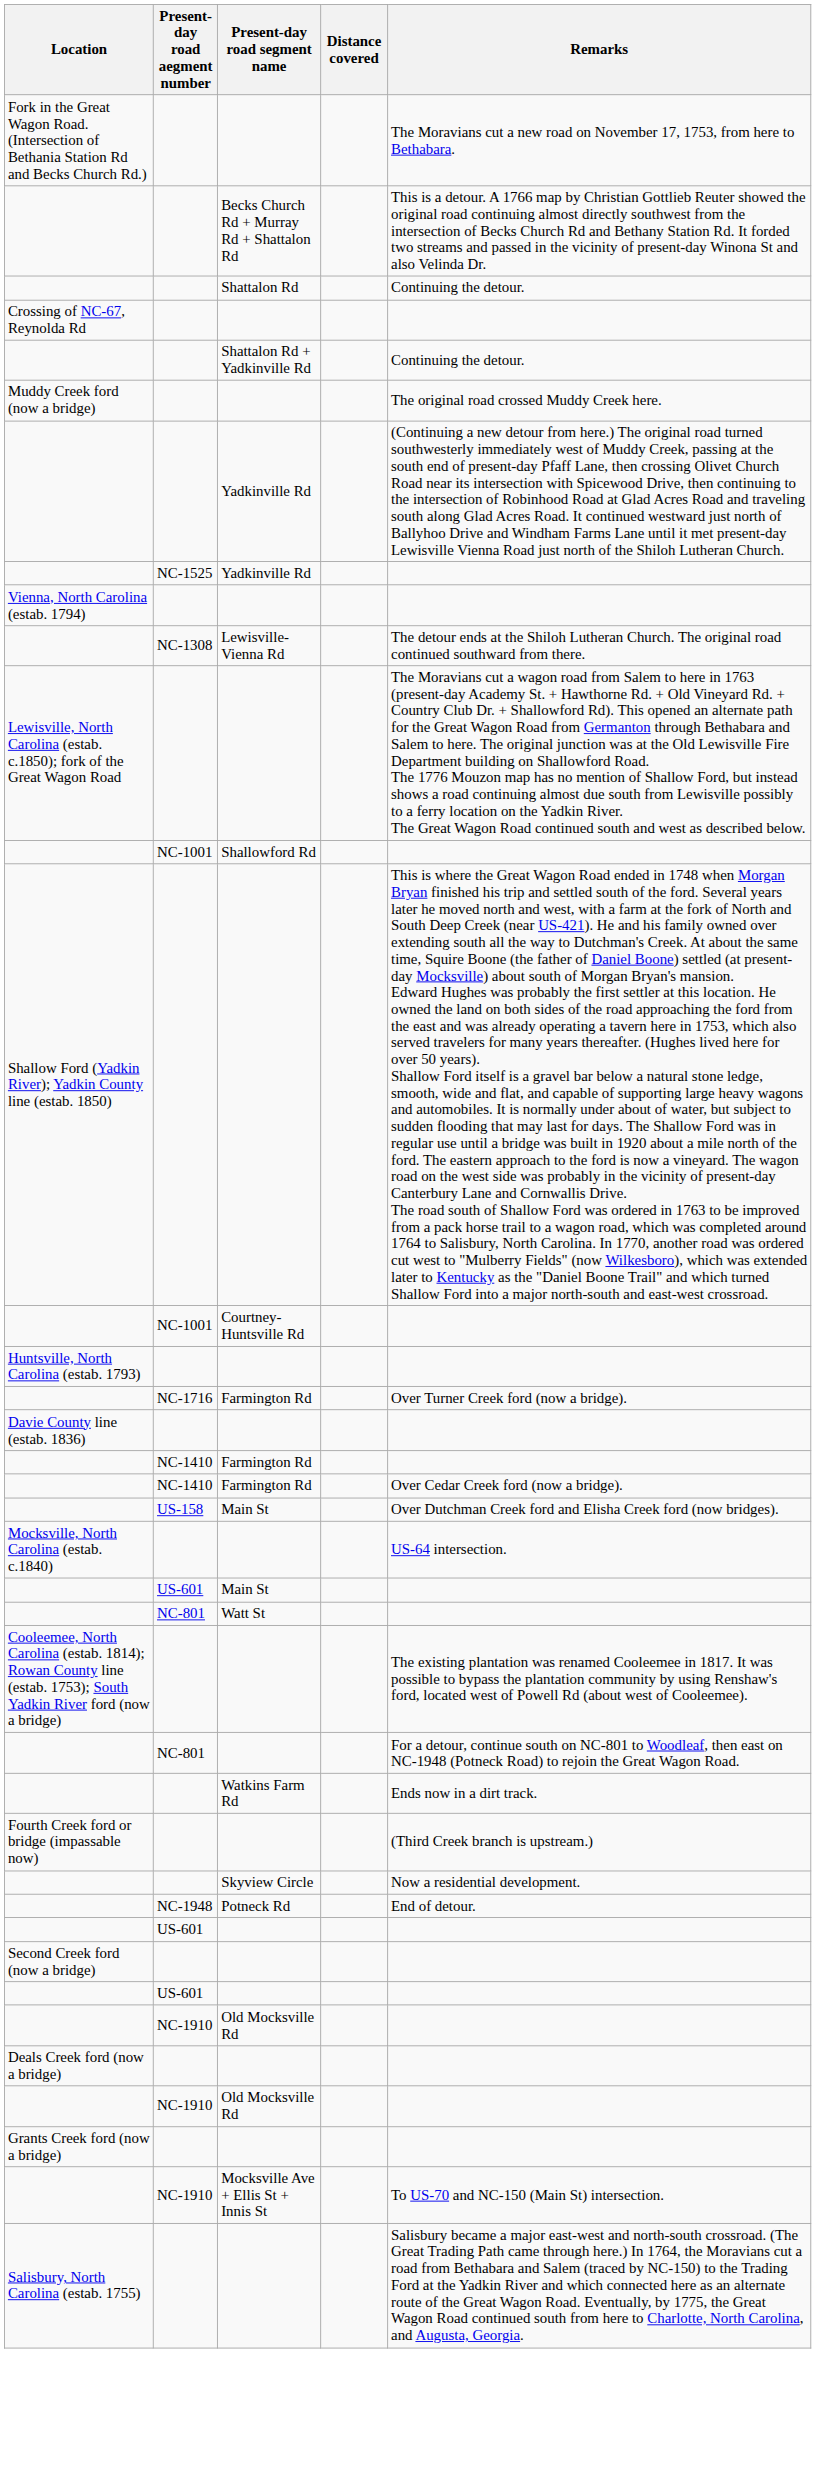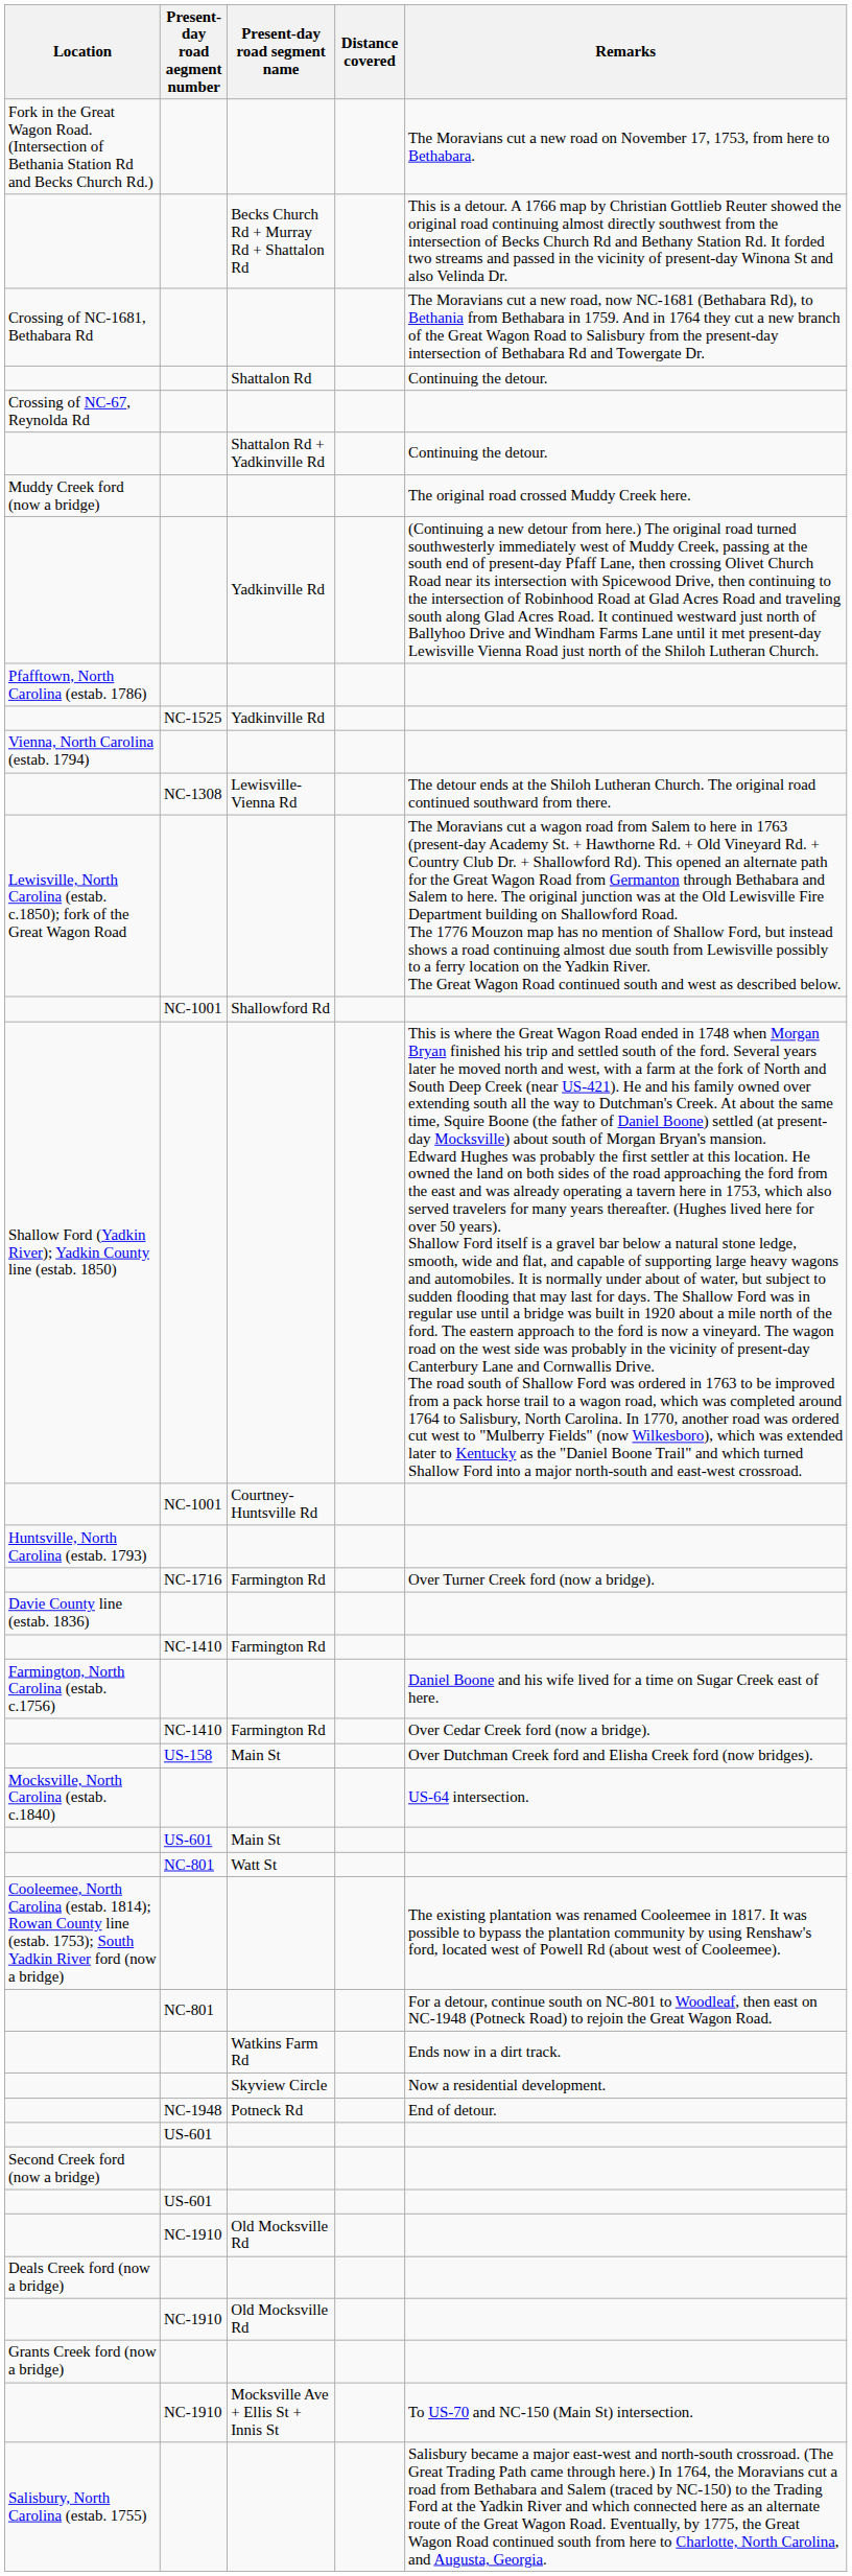+ row: Crossing of NC-1681, Bethabara Rd | The Moravians cut a new road, now NC-1681 (Bethabara Rd), to Bethania from Bethabara in 1759. And in 1764 they cut a new branch of the Great Wagon Road to Salisbury from the present-day intersection of Bethabara Rd and Towergate Dr.
+ row: Pfafftown, North Carolina (estab. 1786)
+ row: Farmington, North Carolina (estab. c.1756) | Daniel Boone and his wife lived for a time on Sugar Creek east of here.
- row: Fourth Creek ford or bridge (impassable now) | (Third Creek branch is upstream.)
